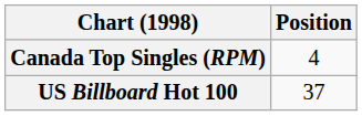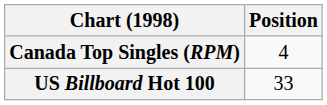US Billboard Hot 100 | Position: 37 -> 33
